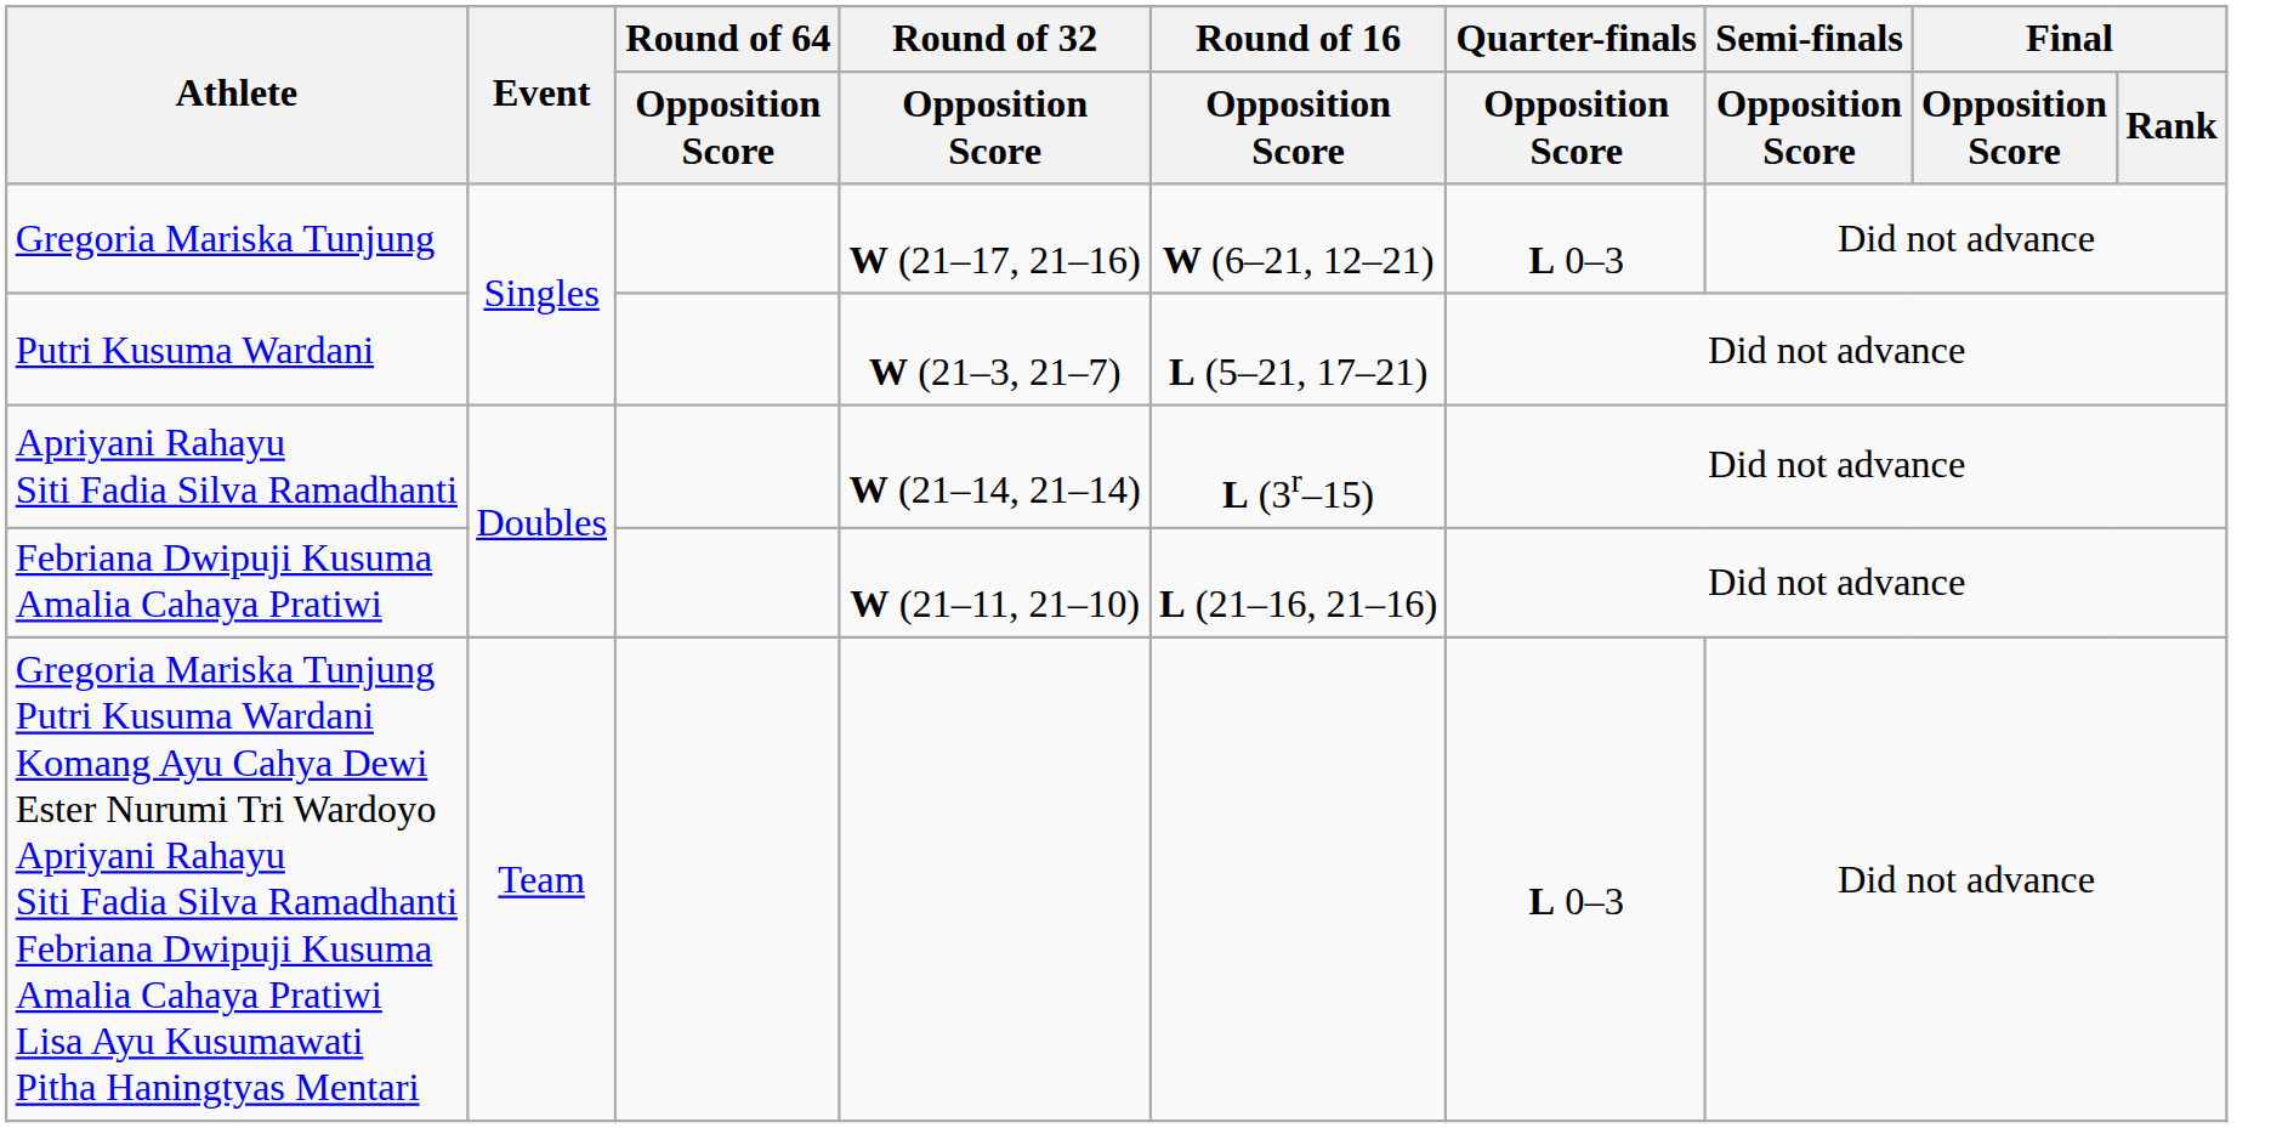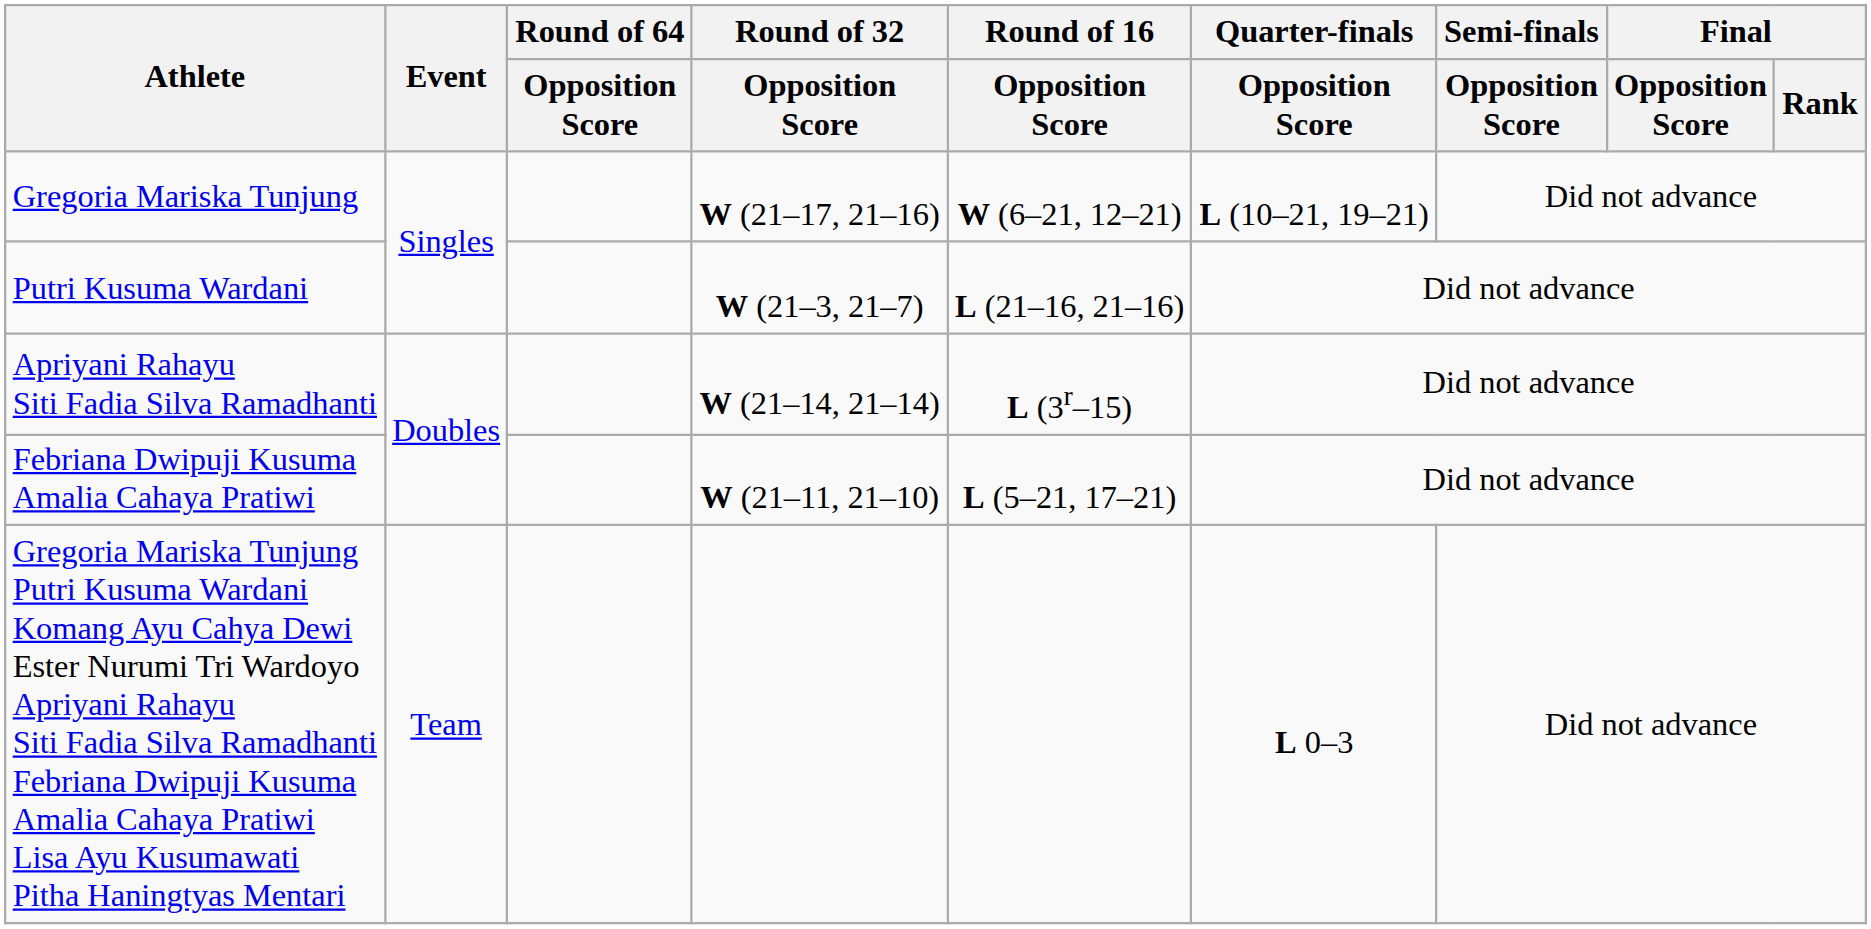Gregoria Mariska Tunjung | Quarter-finals / Opposition Score: L 0–3 -> L (10–21, 19–21)
Putri Kusuma Wardani | Round of 16 / Opposition Score: L (5–21, 17–21) -> L (21–16, 21–16)
Febriana Dwipuji Kusuma Amalia Cahaya Pratiwi | Round of 16 / Opposition Score: L (21–16, 21–16) -> L (5–21, 17–21)
